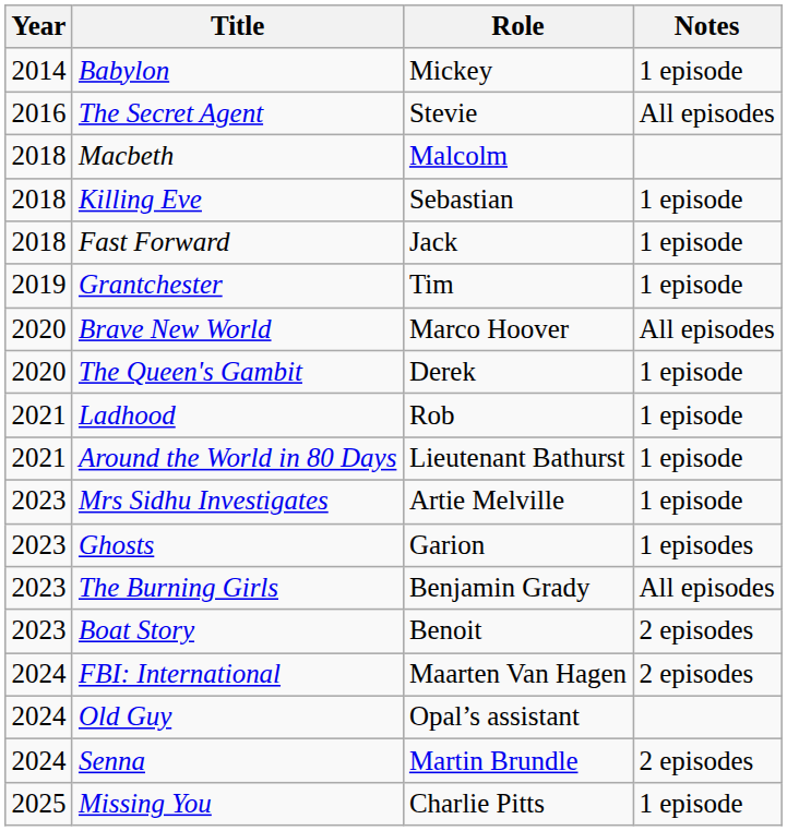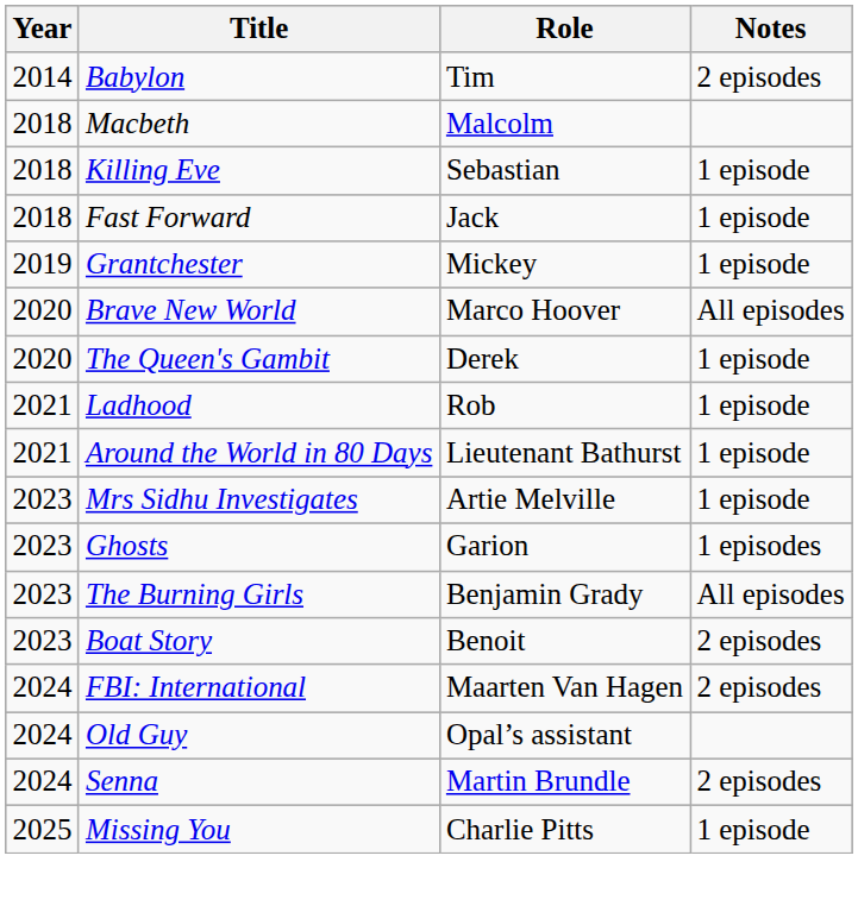Babylon | Role: Mickey -> Tim
Babylon | Notes: 1 episode -> 2 episodes
- row: 2016 | The Secret Agent | Stevie | All episodes
Grantchester | Role: Tim -> Mickey
